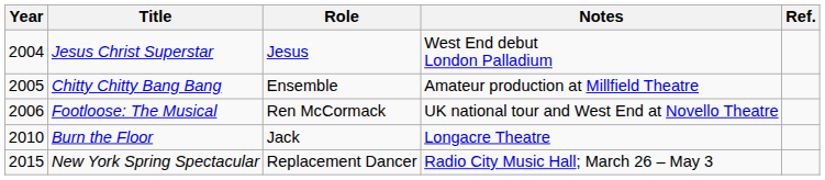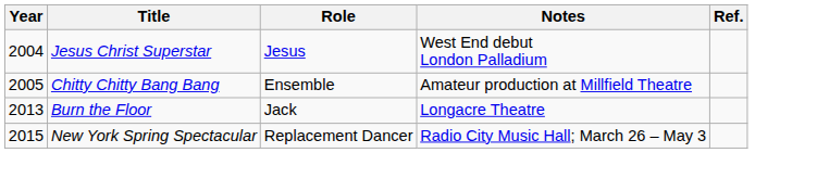- row: 2006 | Footloose: The Musical | Ren McCormack | UK national tour and West End at Novello Theatre
Burn the Floor | Year: 2010 -> 2013
